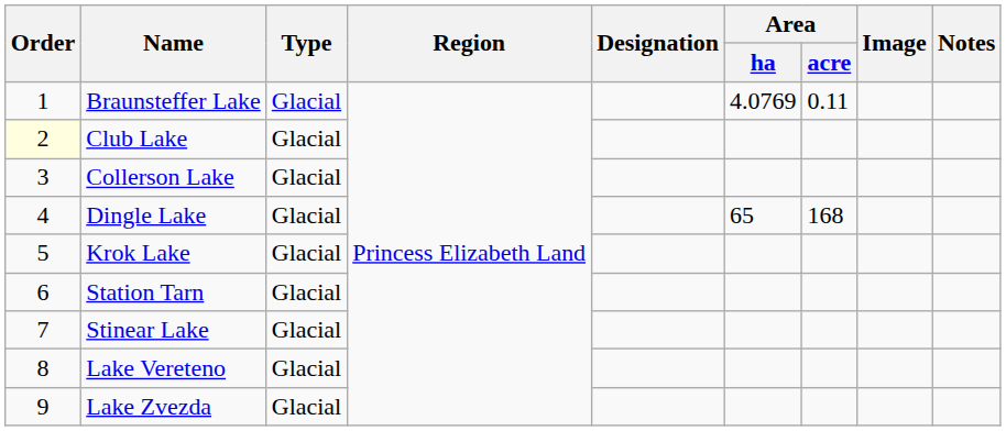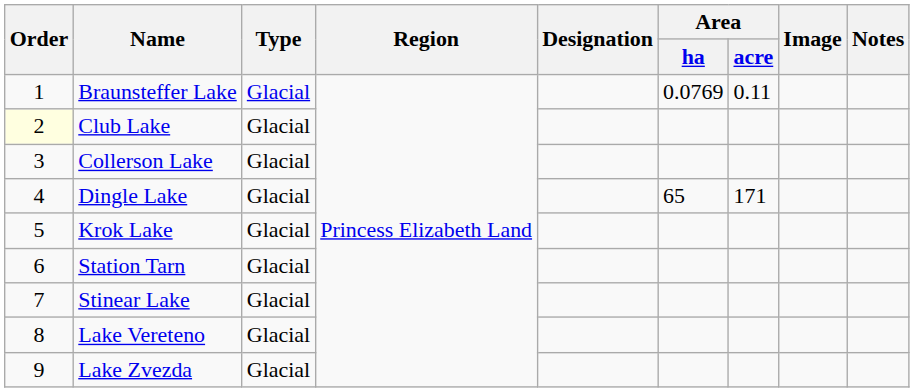Braunsteffer Lake | Area / ha: 4.0769 -> 0.0769
Dingle Lake | Area / acre: 168 -> 171
